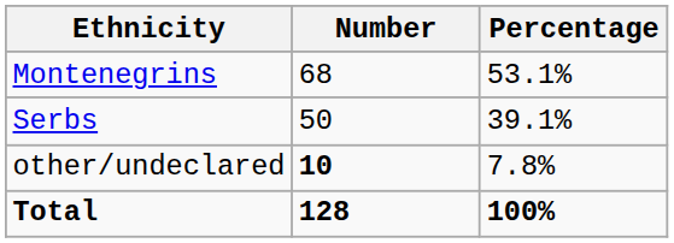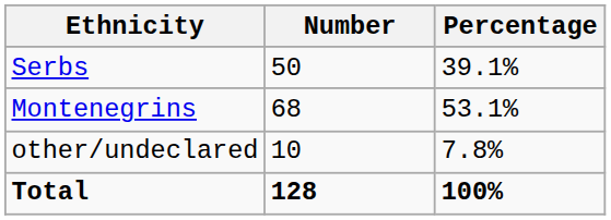rows swapped: Montenegrins <-> Serbs
other/undeclared | Number: bold -> normal
